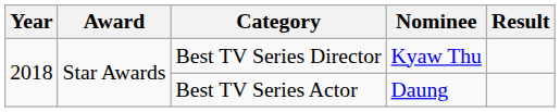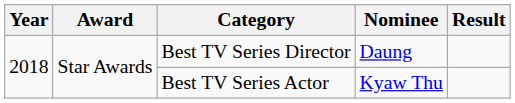Best TV Series Director | Nominee: Kyaw Thu -> Daung
Best TV Series Actor | Nominee: Daung -> Kyaw Thu
